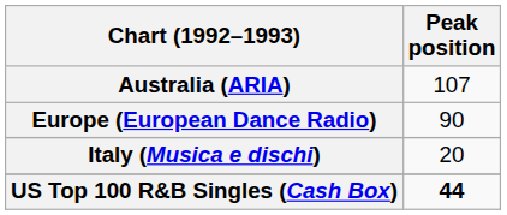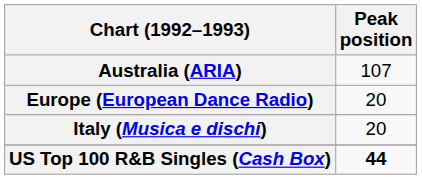Europe (European Dance Radio) | Peak position: 90 -> 20
